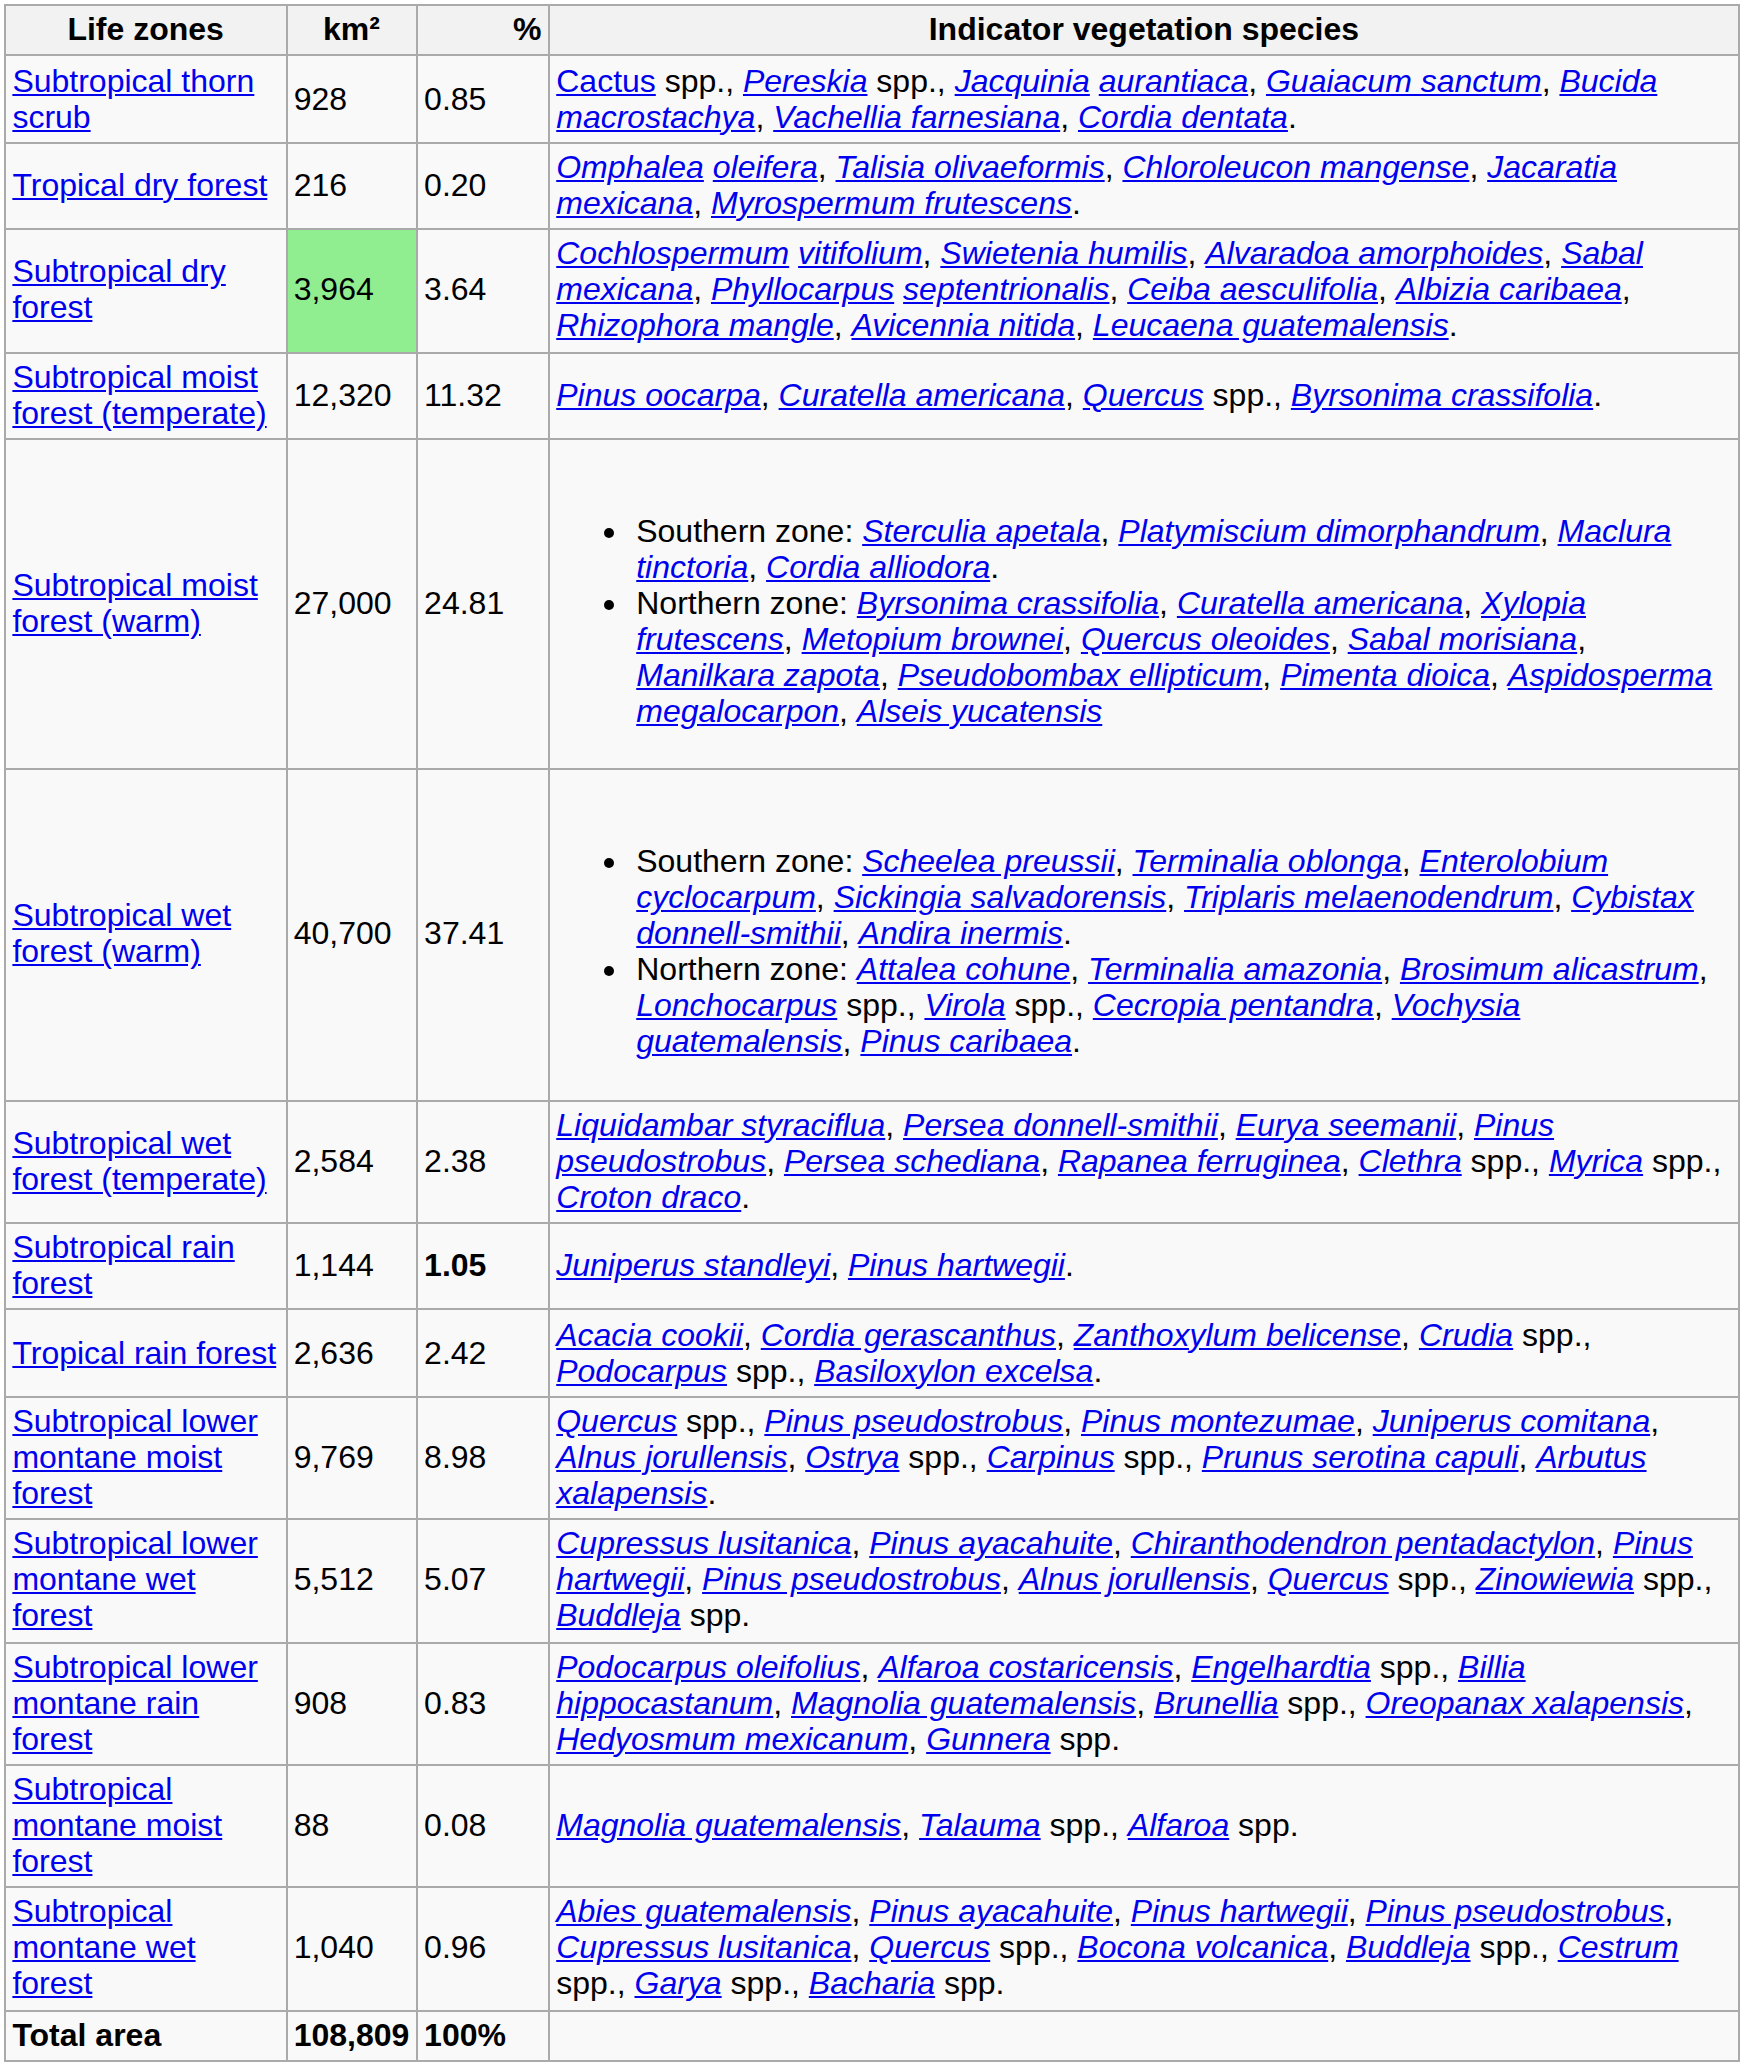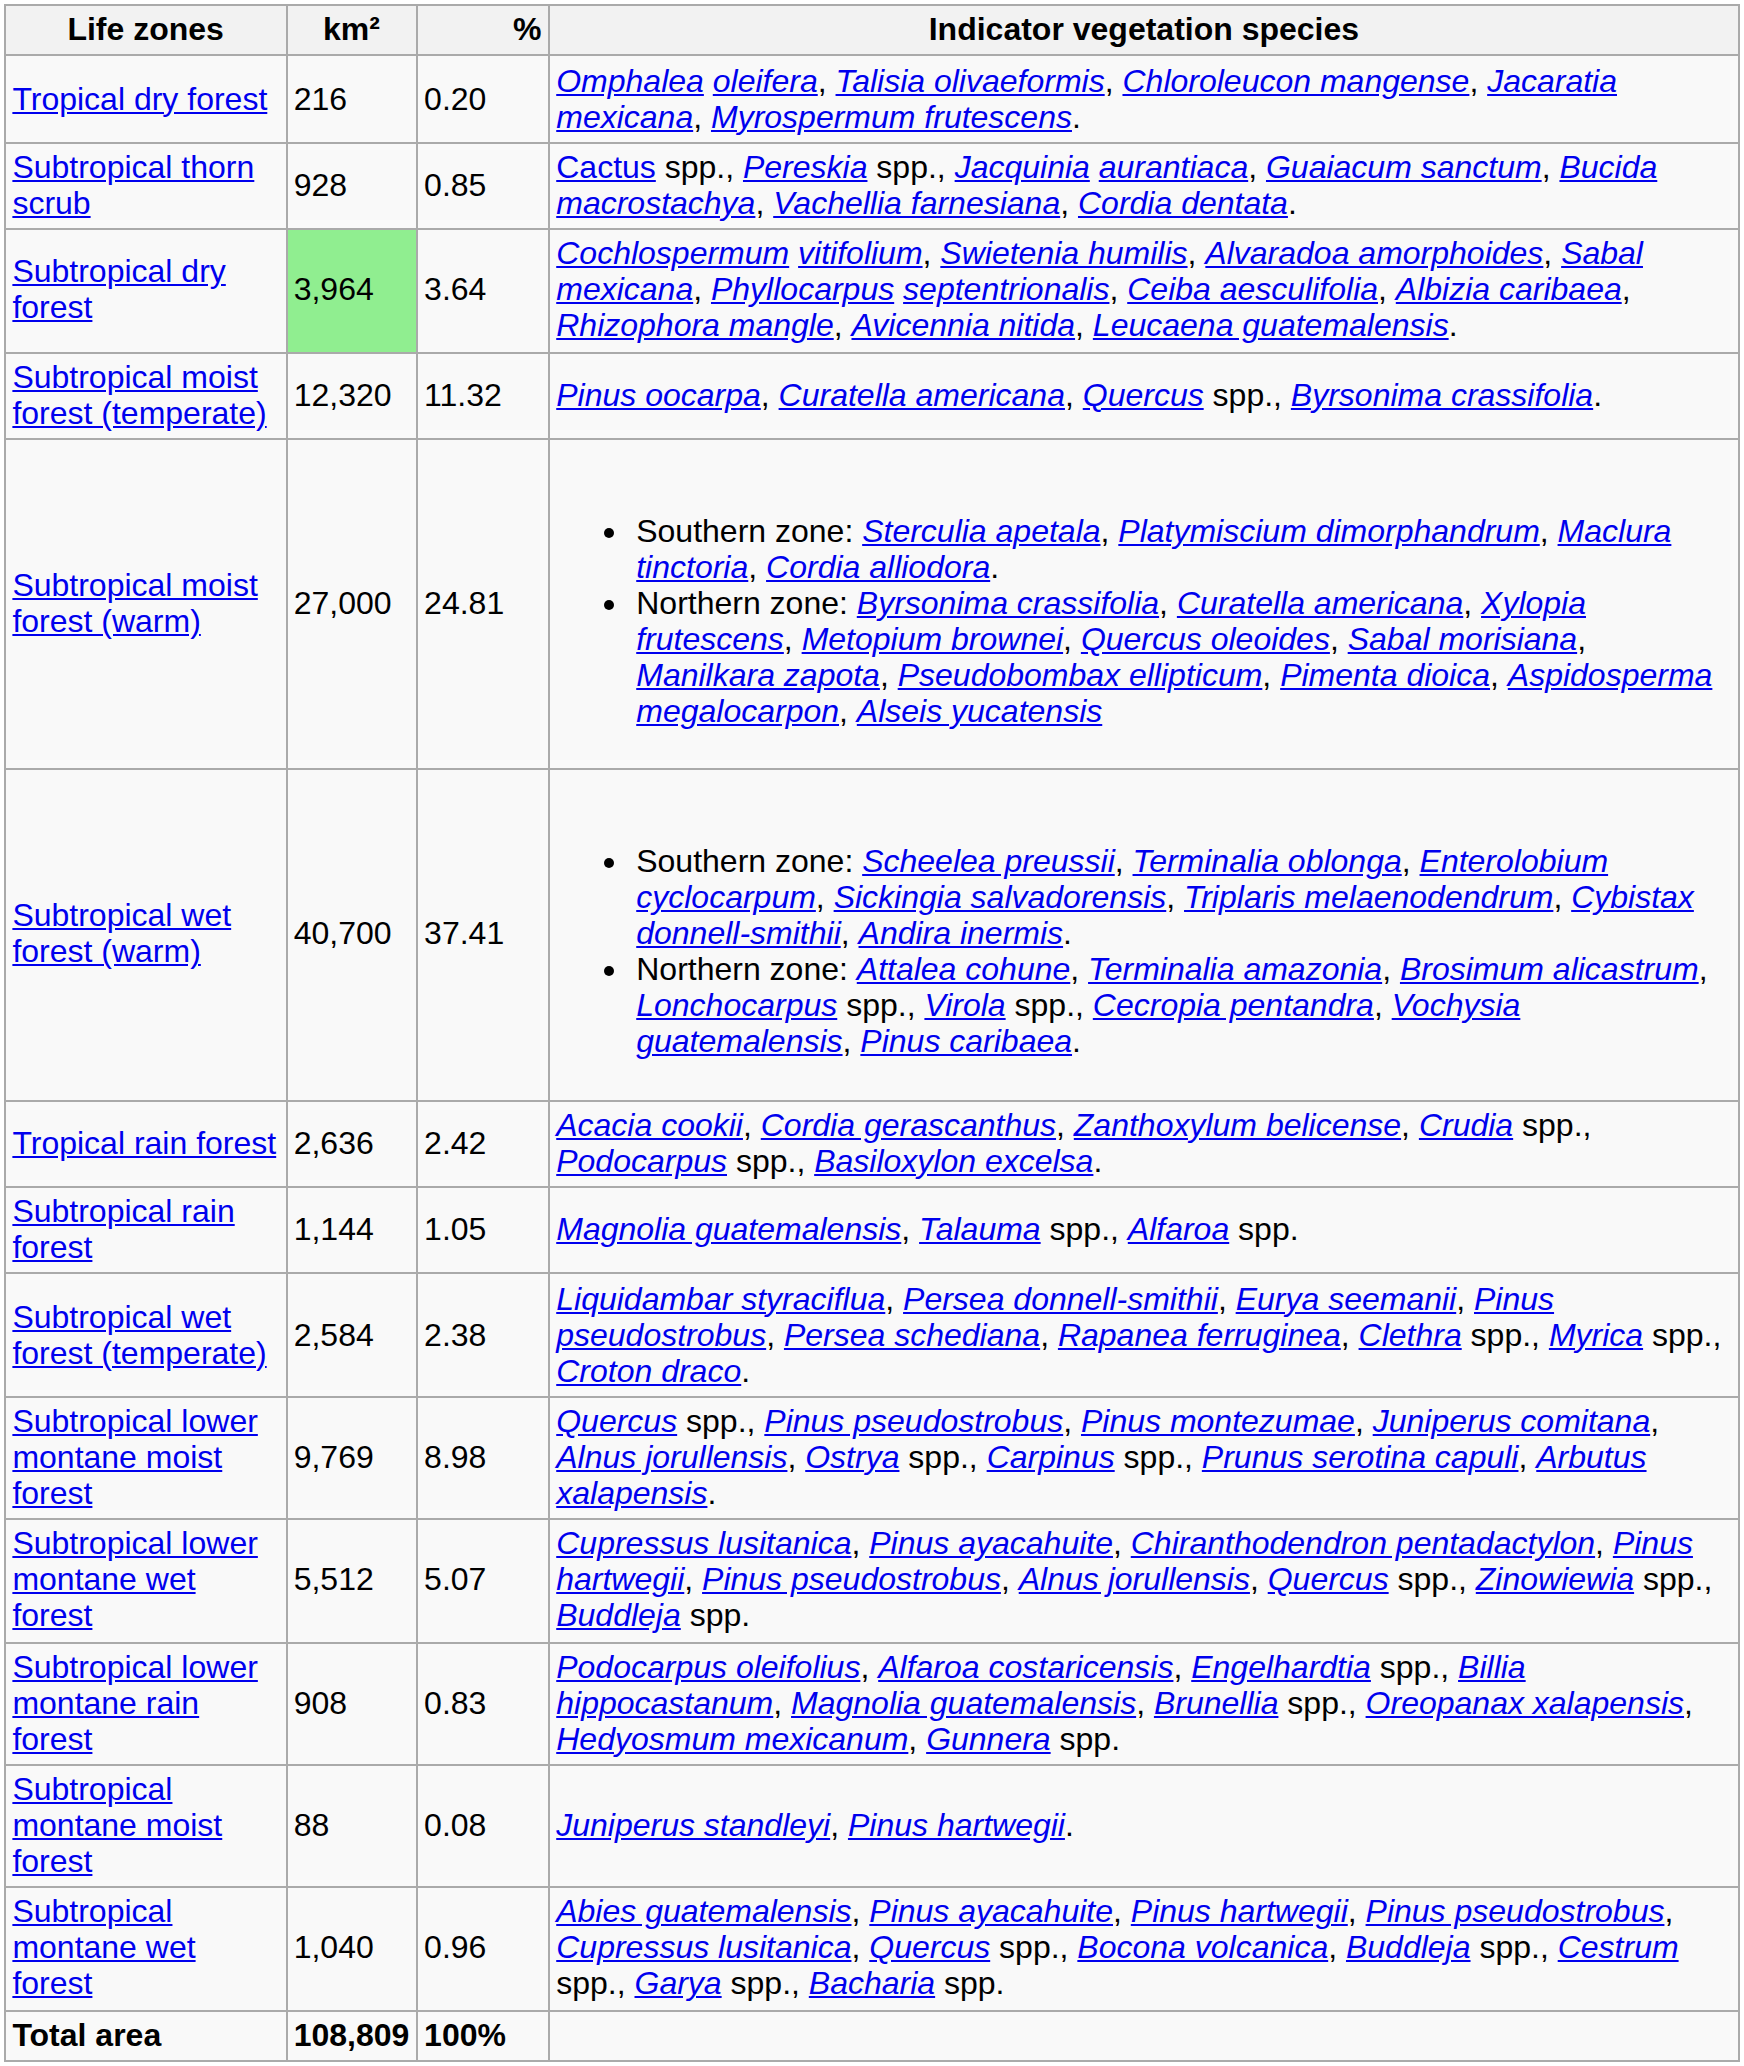rows swapped: Subtropical thorn scrub <-> Tropical dry forest
rows swapped: Subtropical wet forest (temperate) <-> Tropical rain forest
Subtropical rain forest | %: bold -> normal
Subtropical rain forest | Indicator vegetation species: Juniperus standleyi, Pinus hartwegii. -> Magnolia guatemalensis, Talauma spp., Alfaroa spp.
Subtropical montane moist forest | Indicator vegetation species: Magnolia guatemalensis, Talauma spp., Alfaroa spp. -> Juniperus standleyi, Pinus hartwegii.
